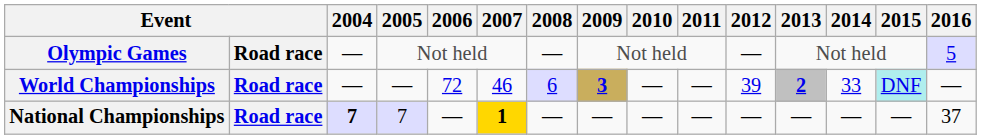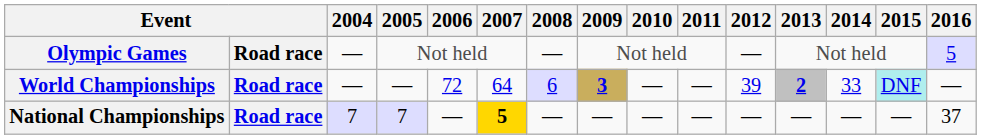World Championships | 2007: 46 -> 64
National Championships | 2004: bold -> normal
National Championships | 2007: 1 -> 5
